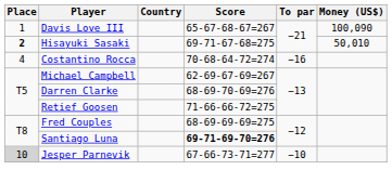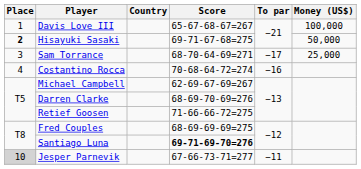Davis Love III | Money (US$): 100,090 -> 100,000
Hisayuki Sasaki | Money (US$): 50,010 -> 50,000
+ row: 3 | Sam Torrance | 68-70-64-69=271 | −17 | 25,000
Jesper Parnevik | To par: −10 -> −11
